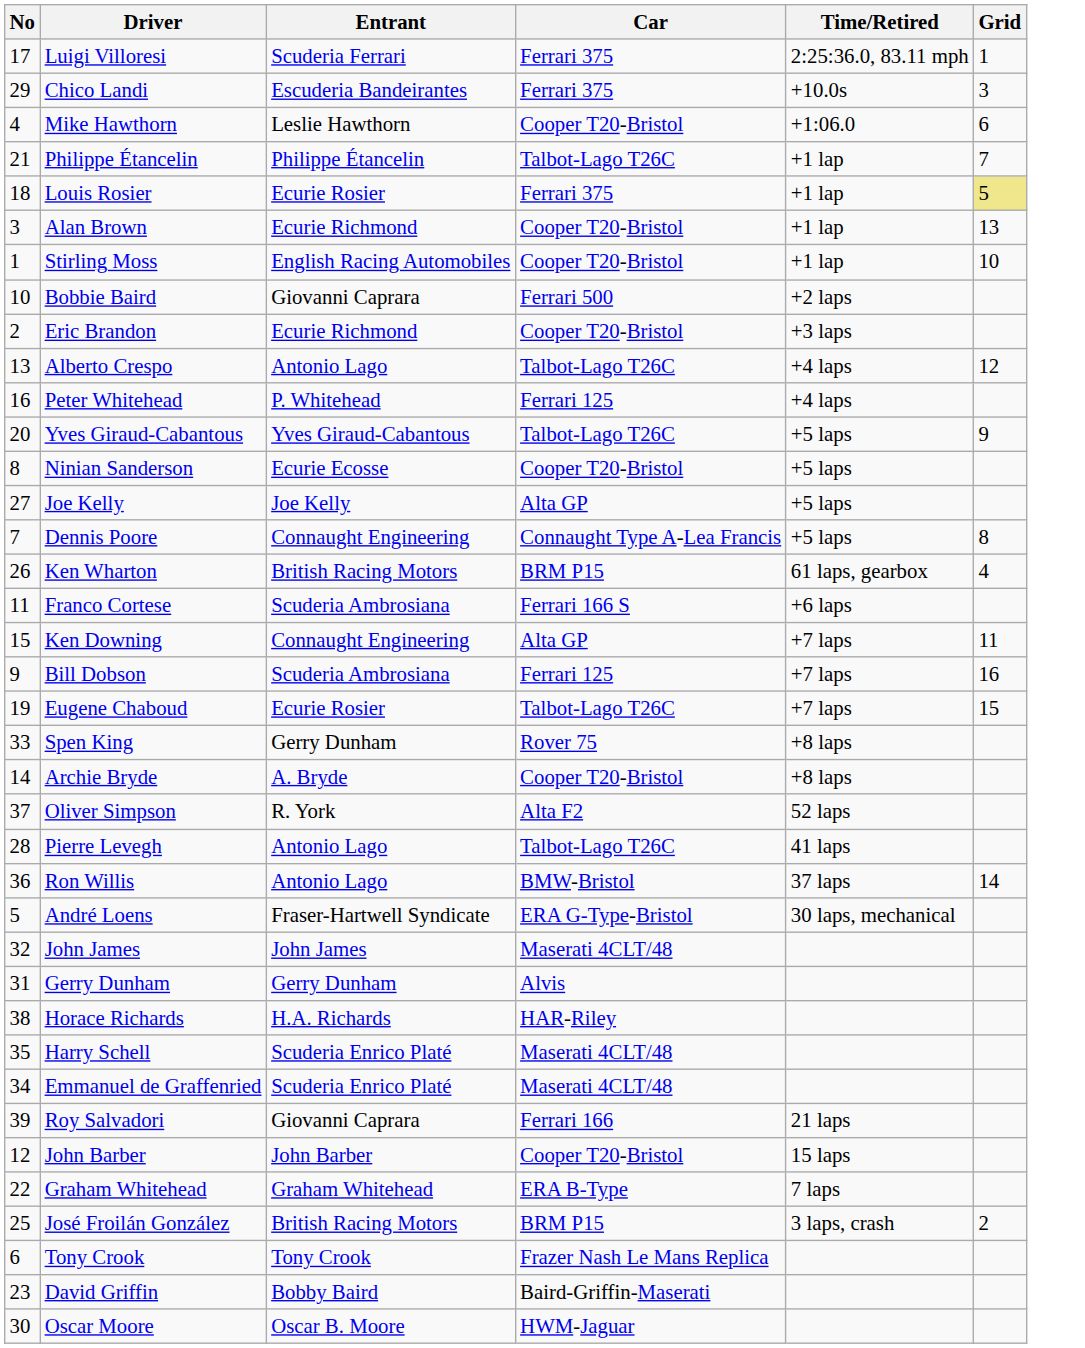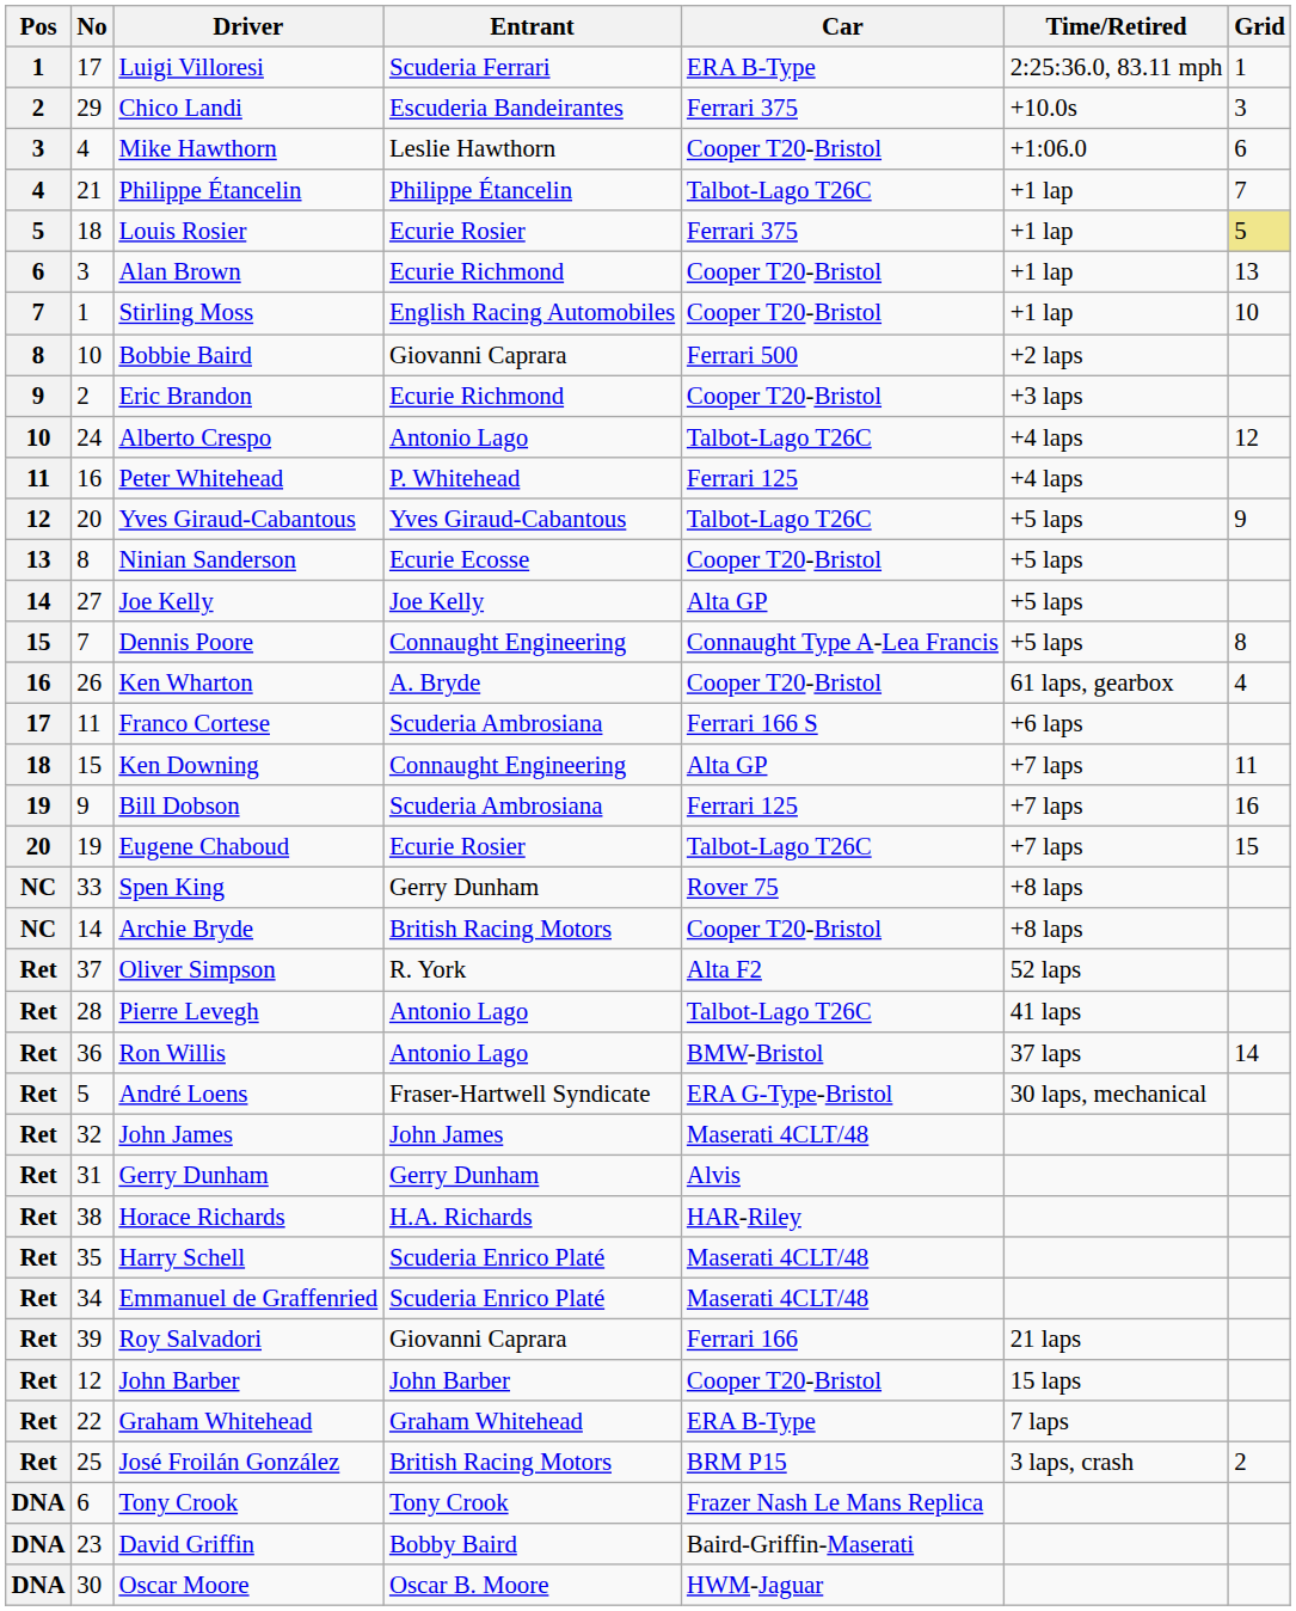+ column: Pos | 1 | 2 | 3 | 4 | 5 | 6 | 7 | 8 | 9 | 10 | 11 | 12 | 13 | 14 | 15 | 16 | 17 | 18 | 19 | 20 | NC | NC | Ret | Ret | Ret | Ret | Ret | Ret | Ret | Ret | Ret | Ret | Ret | Ret | Ret | DNA | DNA | DNA
Luigi Villoresi | Car: Ferrari 375 -> ERA B-Type
Alberto Crespo | No: 13 -> 24
Ken Wharton | Entrant: British Racing Motors -> A. Bryde
Ken Wharton | Car: BRM P15 -> Cooper T20-Bristol
Archie Bryde | Entrant: A. Bryde -> British Racing Motors
